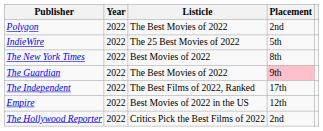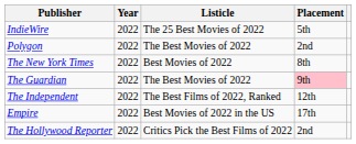rows swapped: Polygon <-> IndieWire
The Independent | Placement: 17th -> 12th
Empire | Placement: 12th -> 17th
